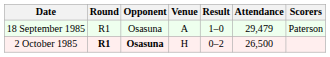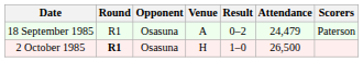18 September 1985 | Result: 1–0 -> 0–2
18 September 1985 | Attendance: 29,479 -> 24,479
2 October 1985 | Opponent: bold -> normal
2 October 1985 | Result: 0–2 -> 1–0
